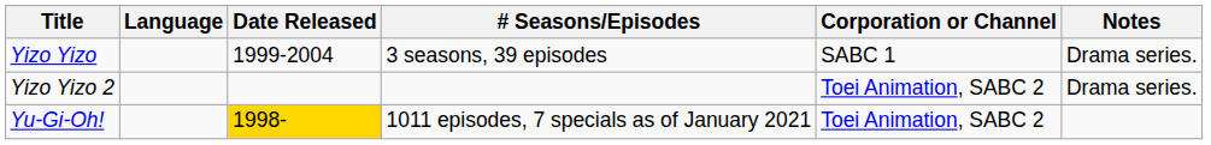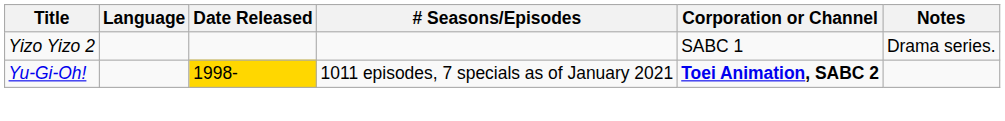- row: Yizo Yizo | 1999-2004 | 3 seasons, 39 episodes | SABC 1 | Drama series.
Yizo Yizo 2 | Corporation or Channel: Toei Animation, SABC 2 -> SABC 1
Yu-Gi-Oh! | Corporation or Channel: normal -> bold
